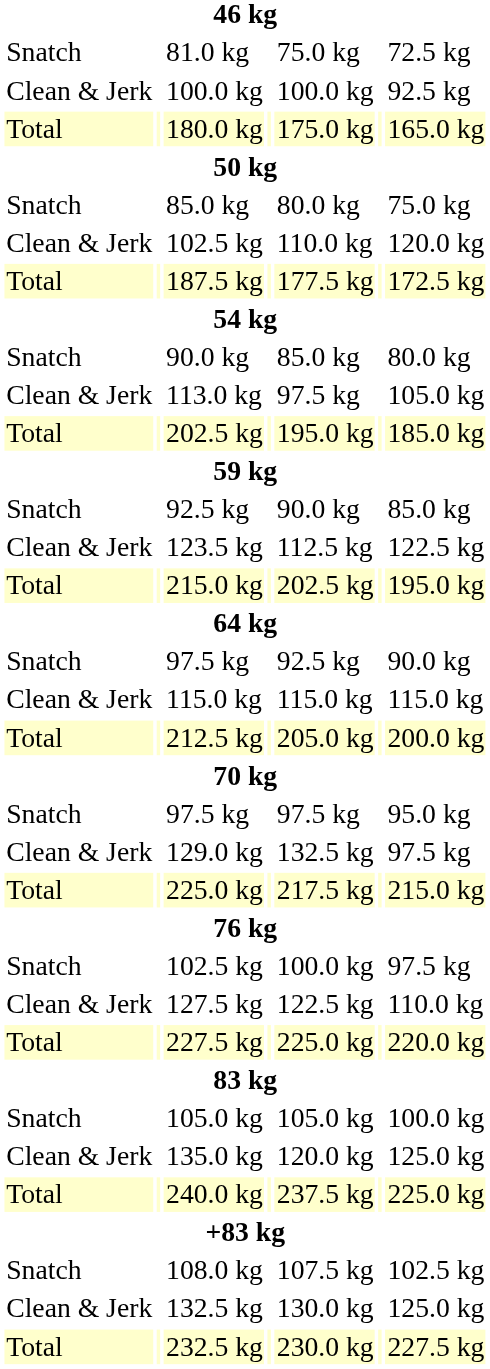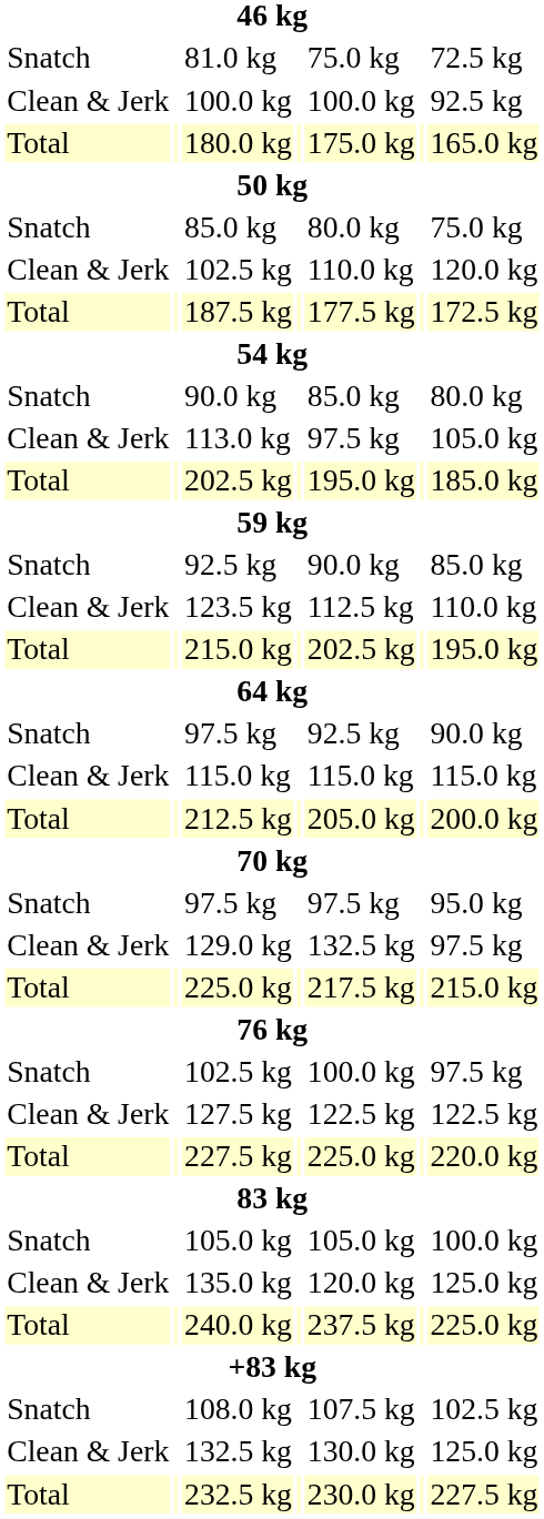123.5 kg | column 7: 122.5 kg -> 110.0 kg
127.5 kg | column 7: 110.0 kg -> 122.5 kg
